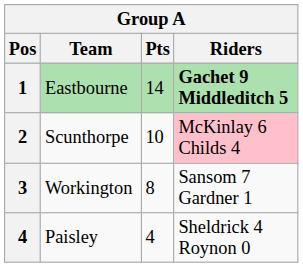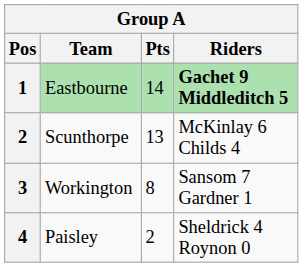Scunthorpe | Pts: 10 -> 13
Scunthorpe | Riders: pink background -> no background
Paisley | Pts: 4 -> 2
